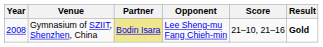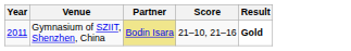- column: Opponent | Lee Sheng-mu Fang Chieh-min
Gymnasium of SZIIT, Shenzhen, China | Year: 2008 -> 2011
